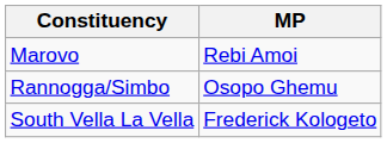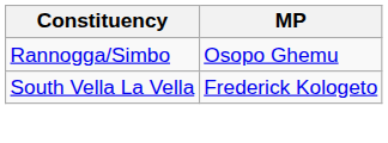- row: Marovo | Rebi Amoi
